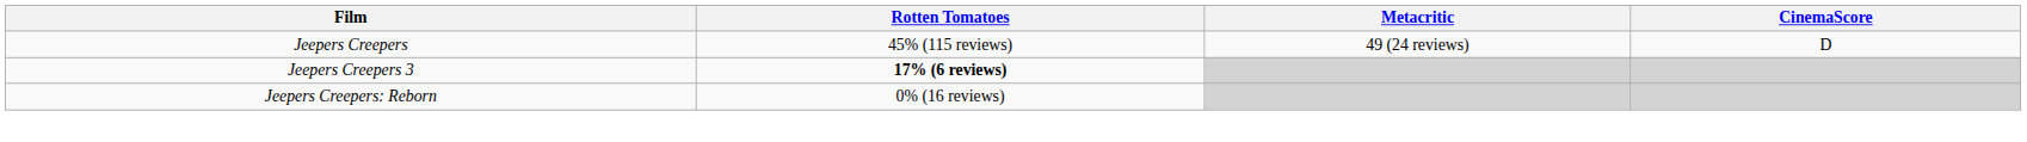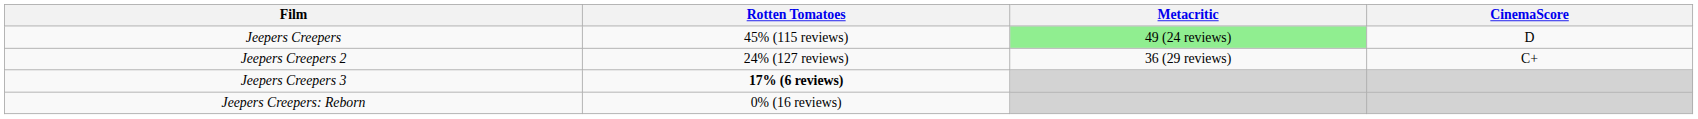Jeepers Creepers | Metacritic: no background -> lightgreen background
+ row: Jeepers Creepers 2 | 24% (127 reviews) | 36 (29 reviews) | C+
